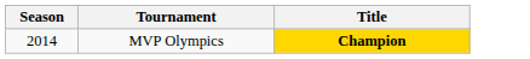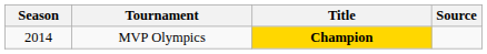+ column: Source
